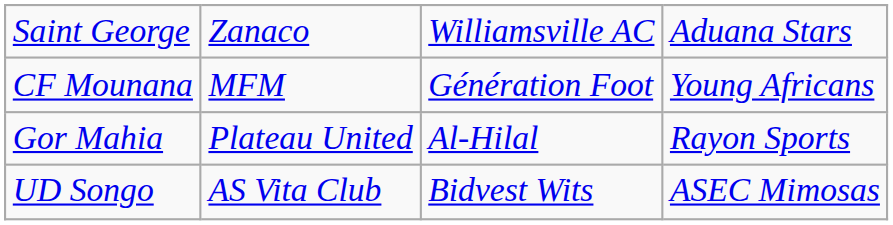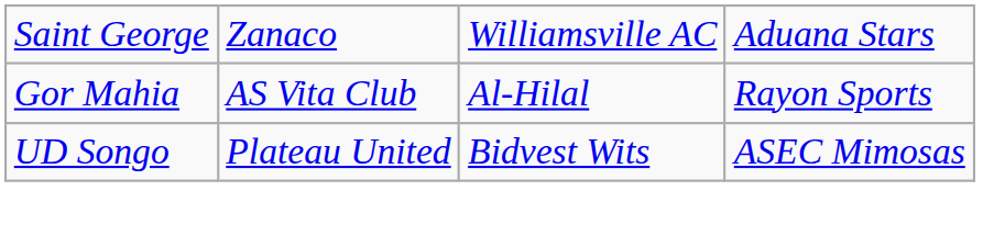- row: CF Mounana | MFM | Génération Foot | Young Africans
Gor Mahia | column 2: Plateau United -> AS Vita Club
UD Songo | column 2: AS Vita Club -> Plateau United
